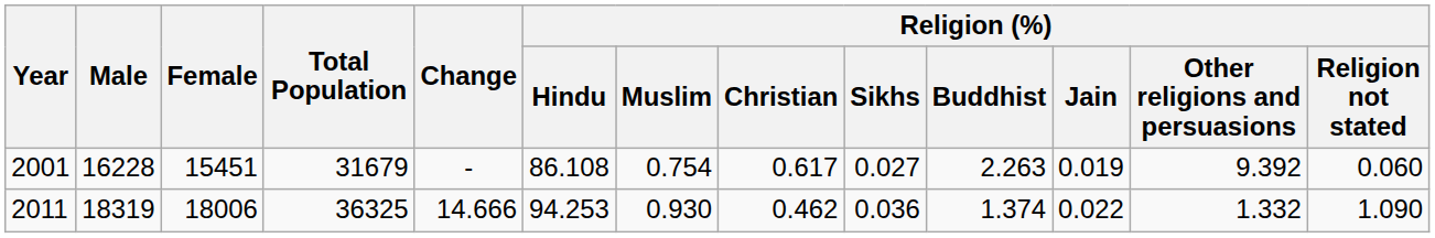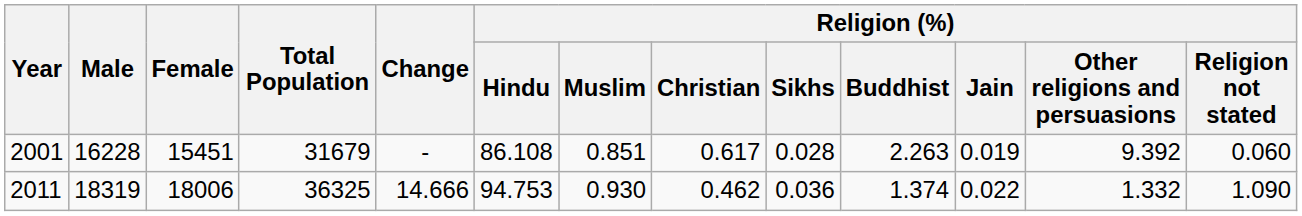2001 | Religion (%) / Muslim: 0.754 -> 0.851
2001 | Religion (%) / Sikhs: 0.027 -> 0.028
2011 | Religion (%) / Hindu: 94.253 -> 94.753
